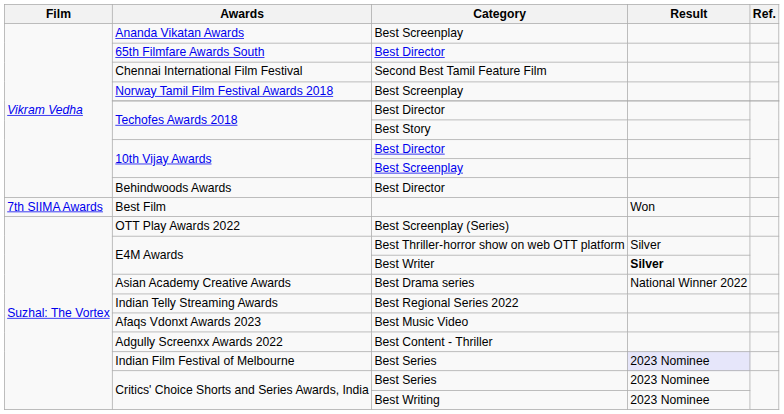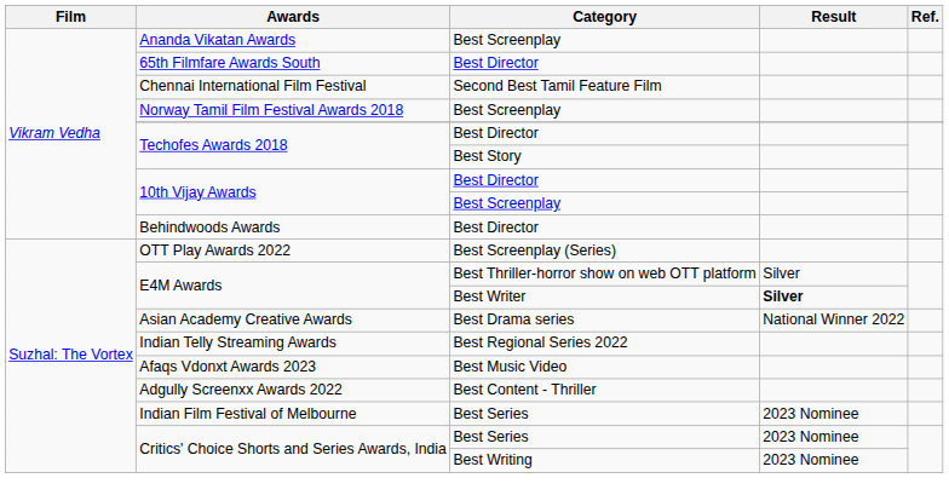- row: 7th SIIMA Awards | Best Film | Won
Indian Film Festival of Melbourne | Result: lavender background -> no background
